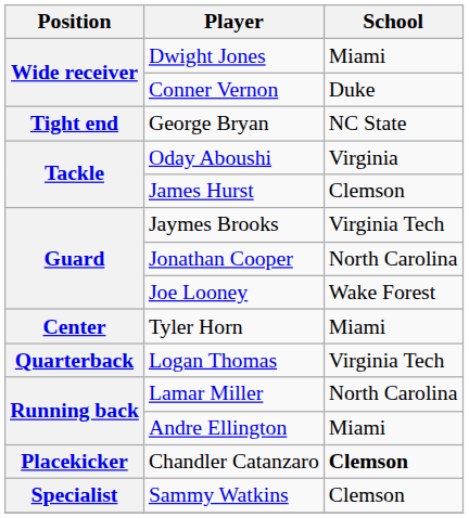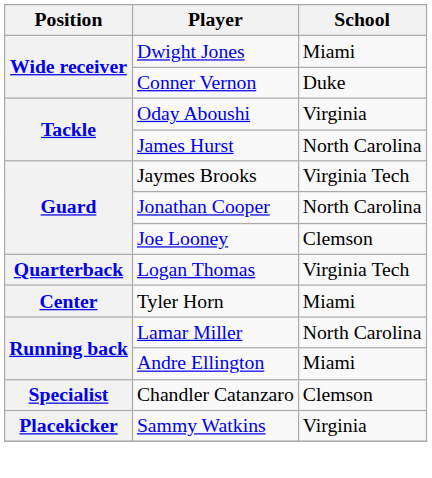- row: Tight end | George Bryan | NC State
James Hurst | School: Clemson -> North Carolina
Joe Looney | School: Wake Forest -> Clemson
rows swapped: Tyler Horn <-> Logan Thomas
Chandler Catanzaro | Position: Placekicker -> Specialist
Chandler Catanzaro | School: bold -> normal
Sammy Watkins | Position: Specialist -> Placekicker
Sammy Watkins | School: Clemson -> Virginia
